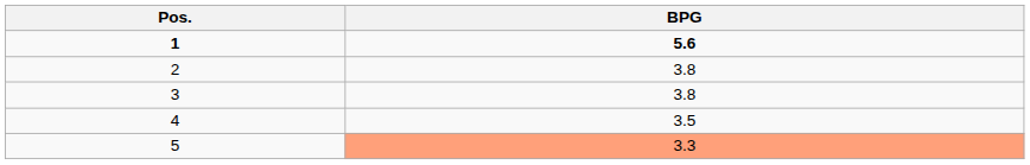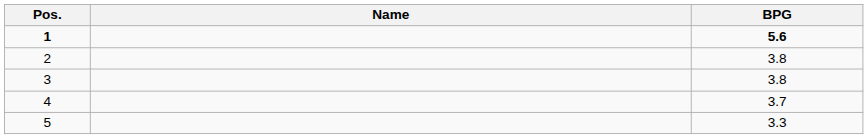+ column: Name
4 | BPG: 3.5 -> 3.7
5 | BPG: lightsalmon background -> no background
